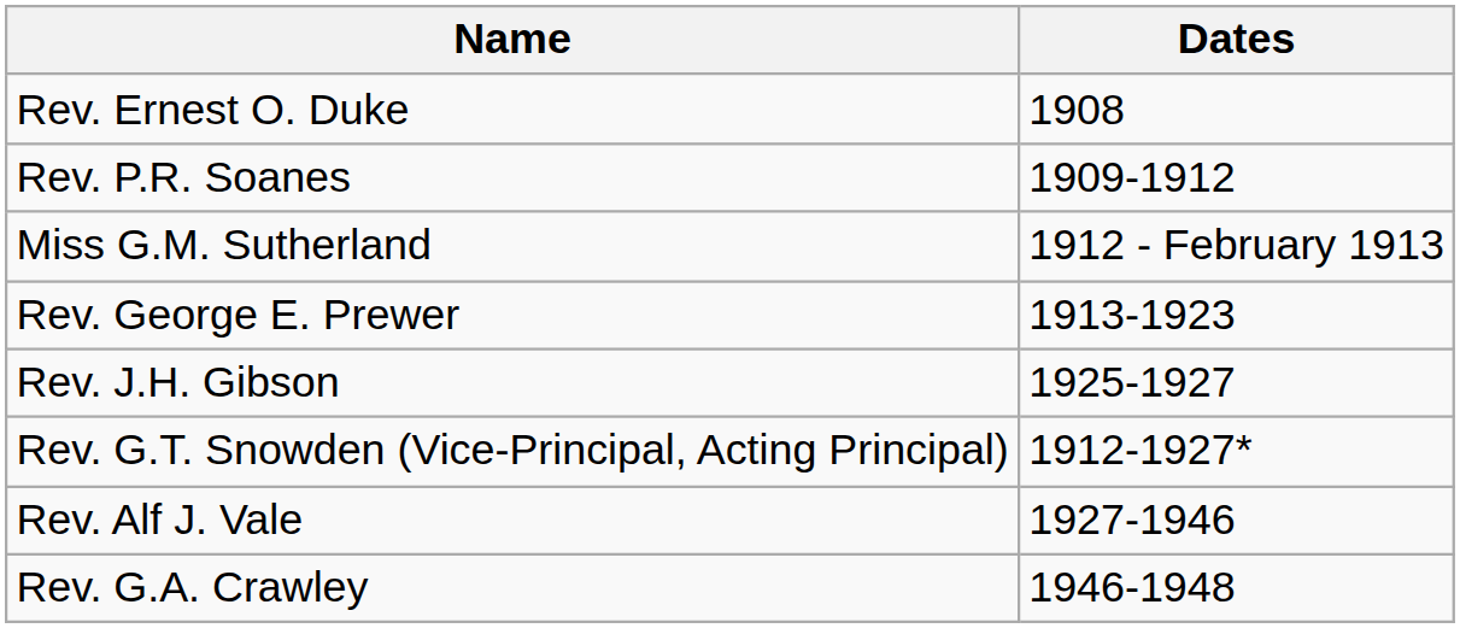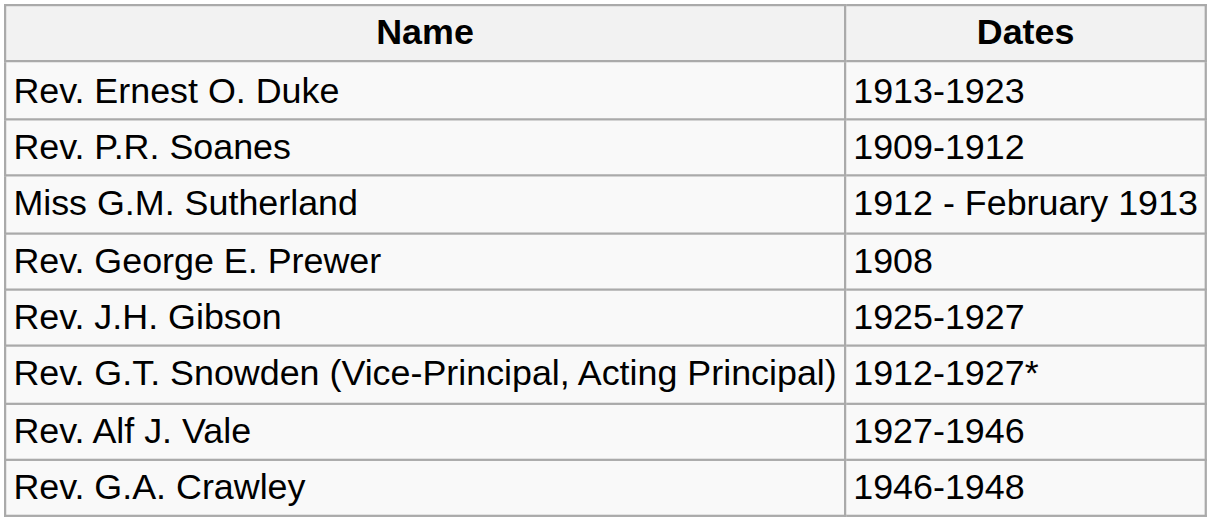Rev. Ernest O. Duke | Dates: 1908 -> 1913-1923
Rev. George E. Prewer | Dates: 1913-1923 -> 1908
